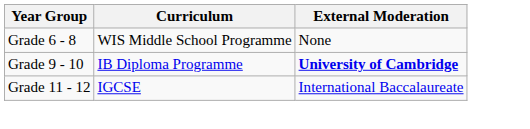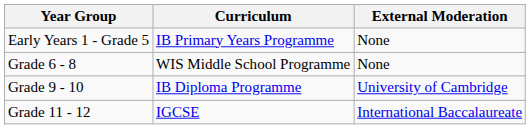+ row: Early Years 1 - Grade 5 | IB Primary Years Programme | None
Grade 9 - 10 | External Moderation: bold -> normal
